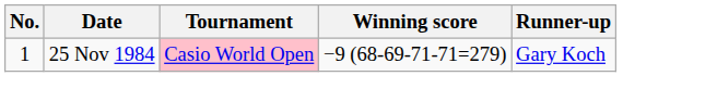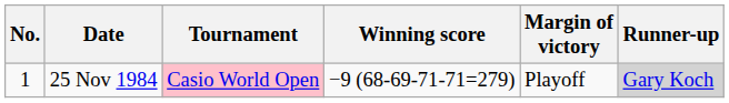+ column: Margin of victory | Playoff
25 Nov 1984 | Runner-up: no background -> lightgrey background
